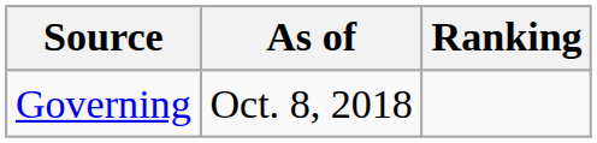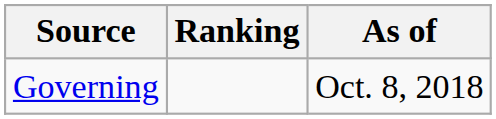columns swapped: Ranking <-> As of
